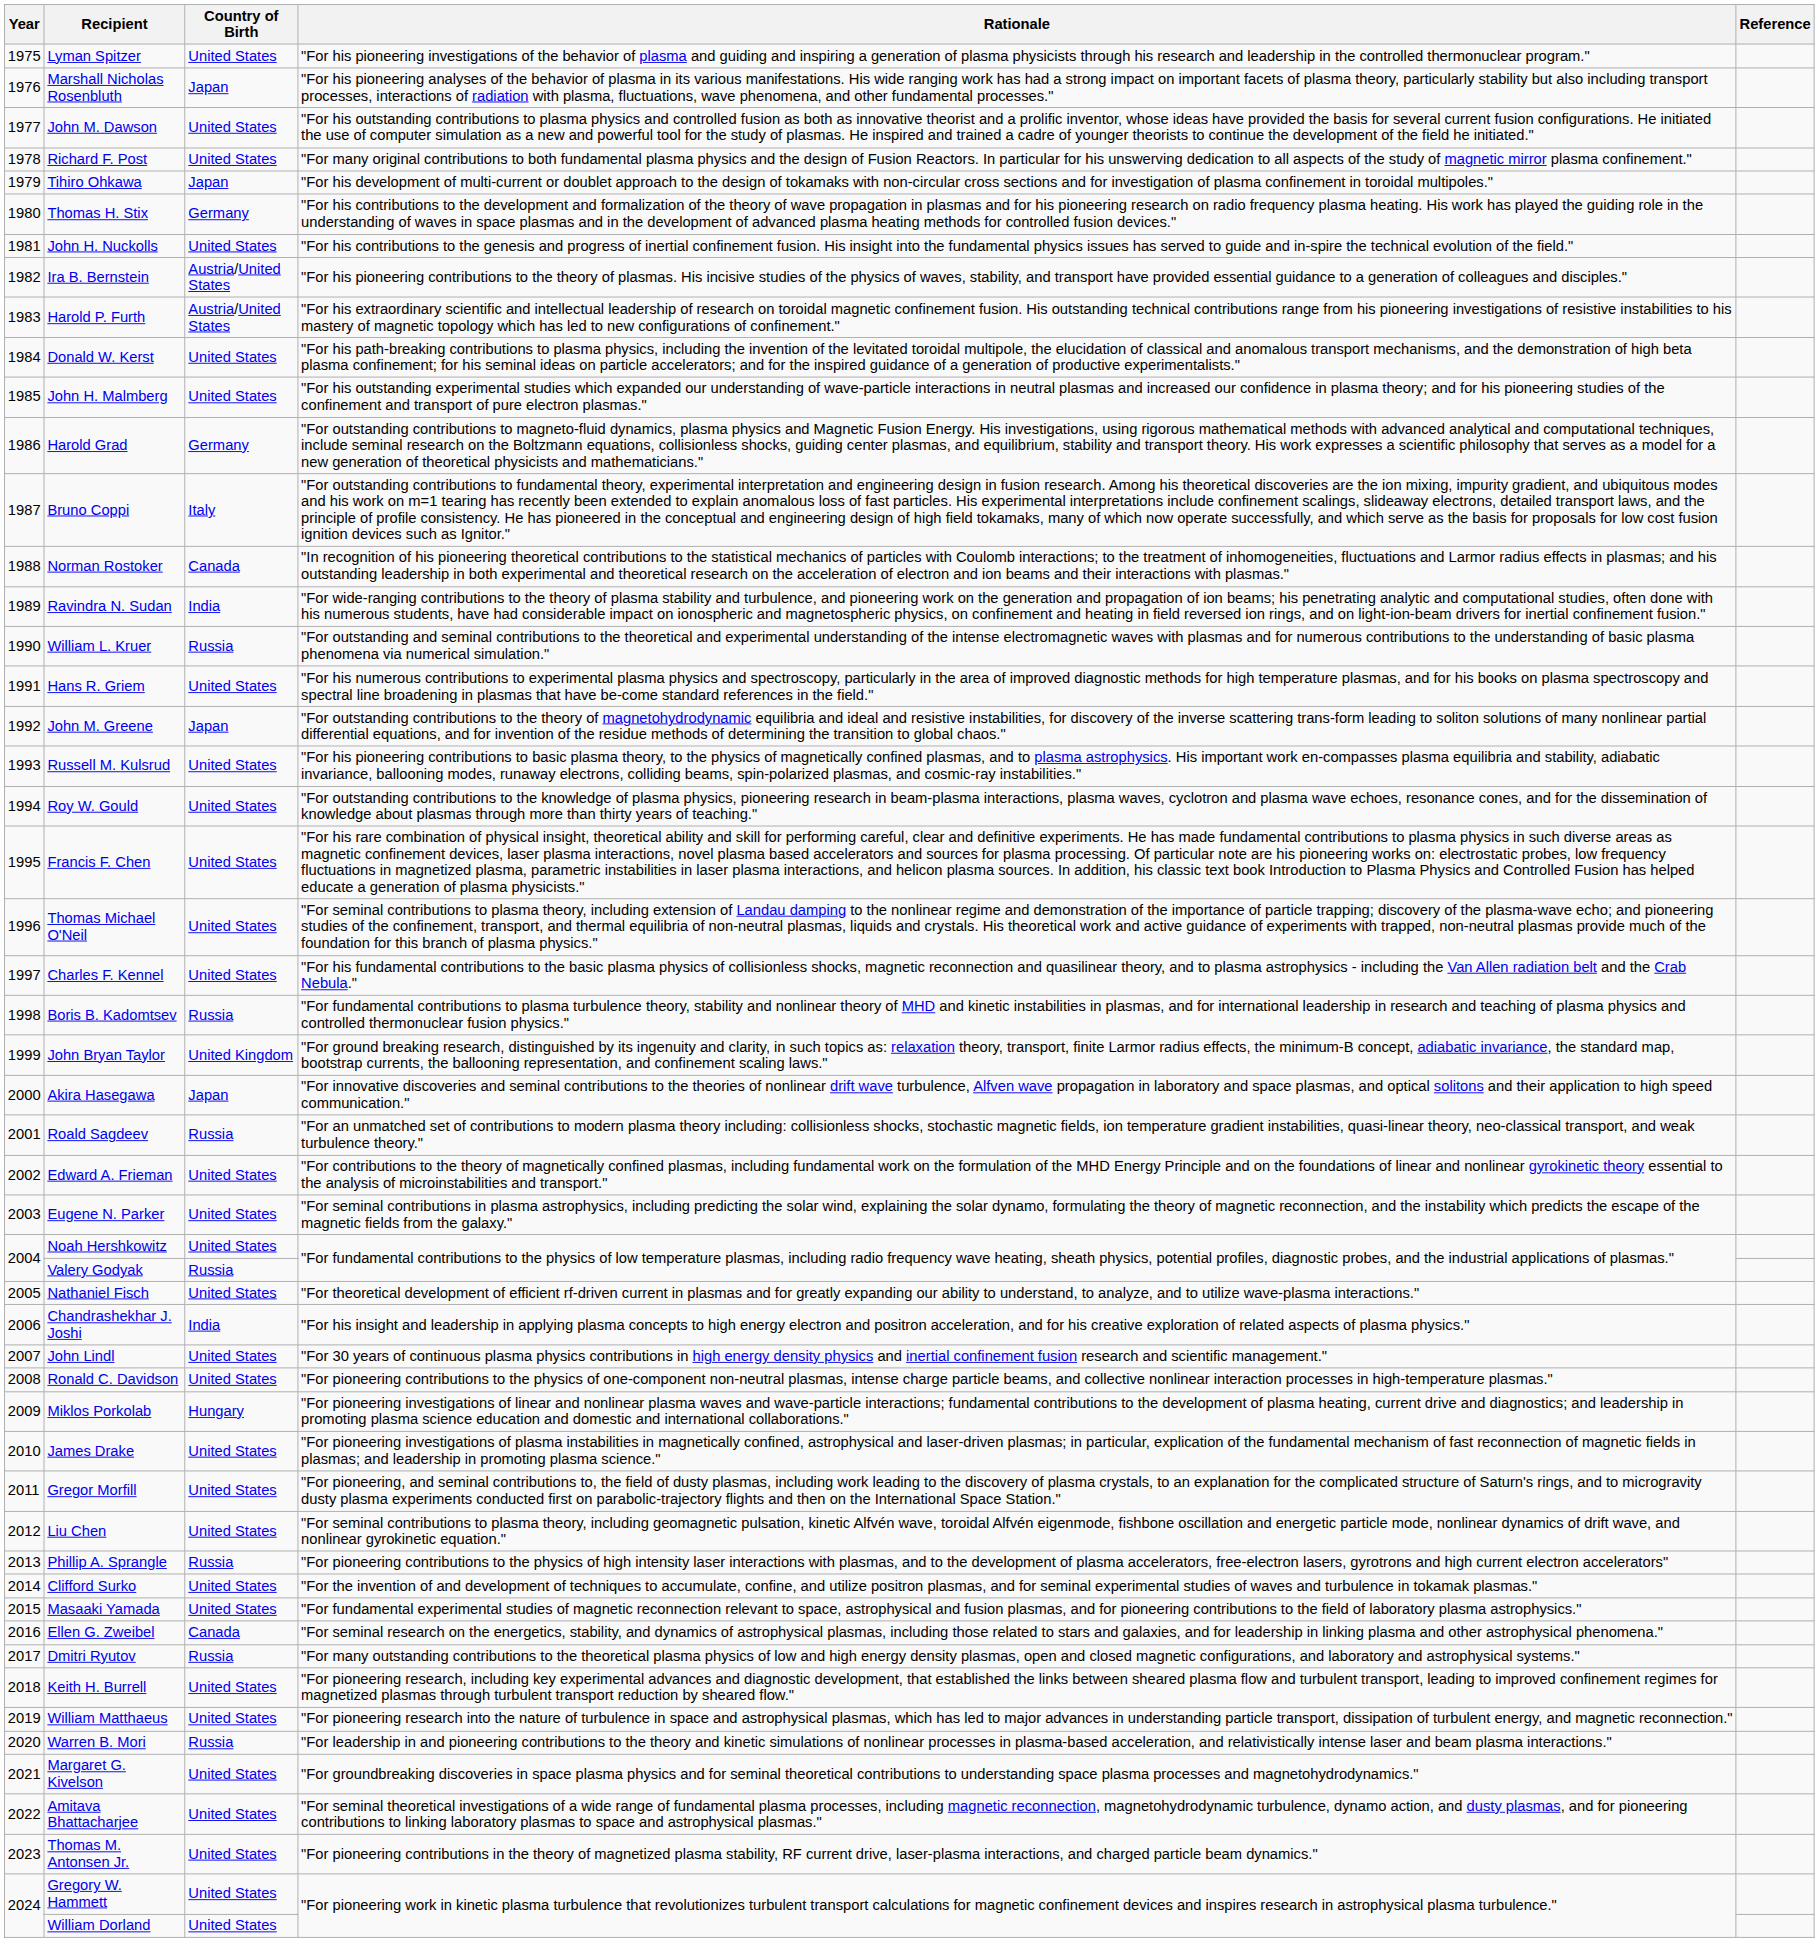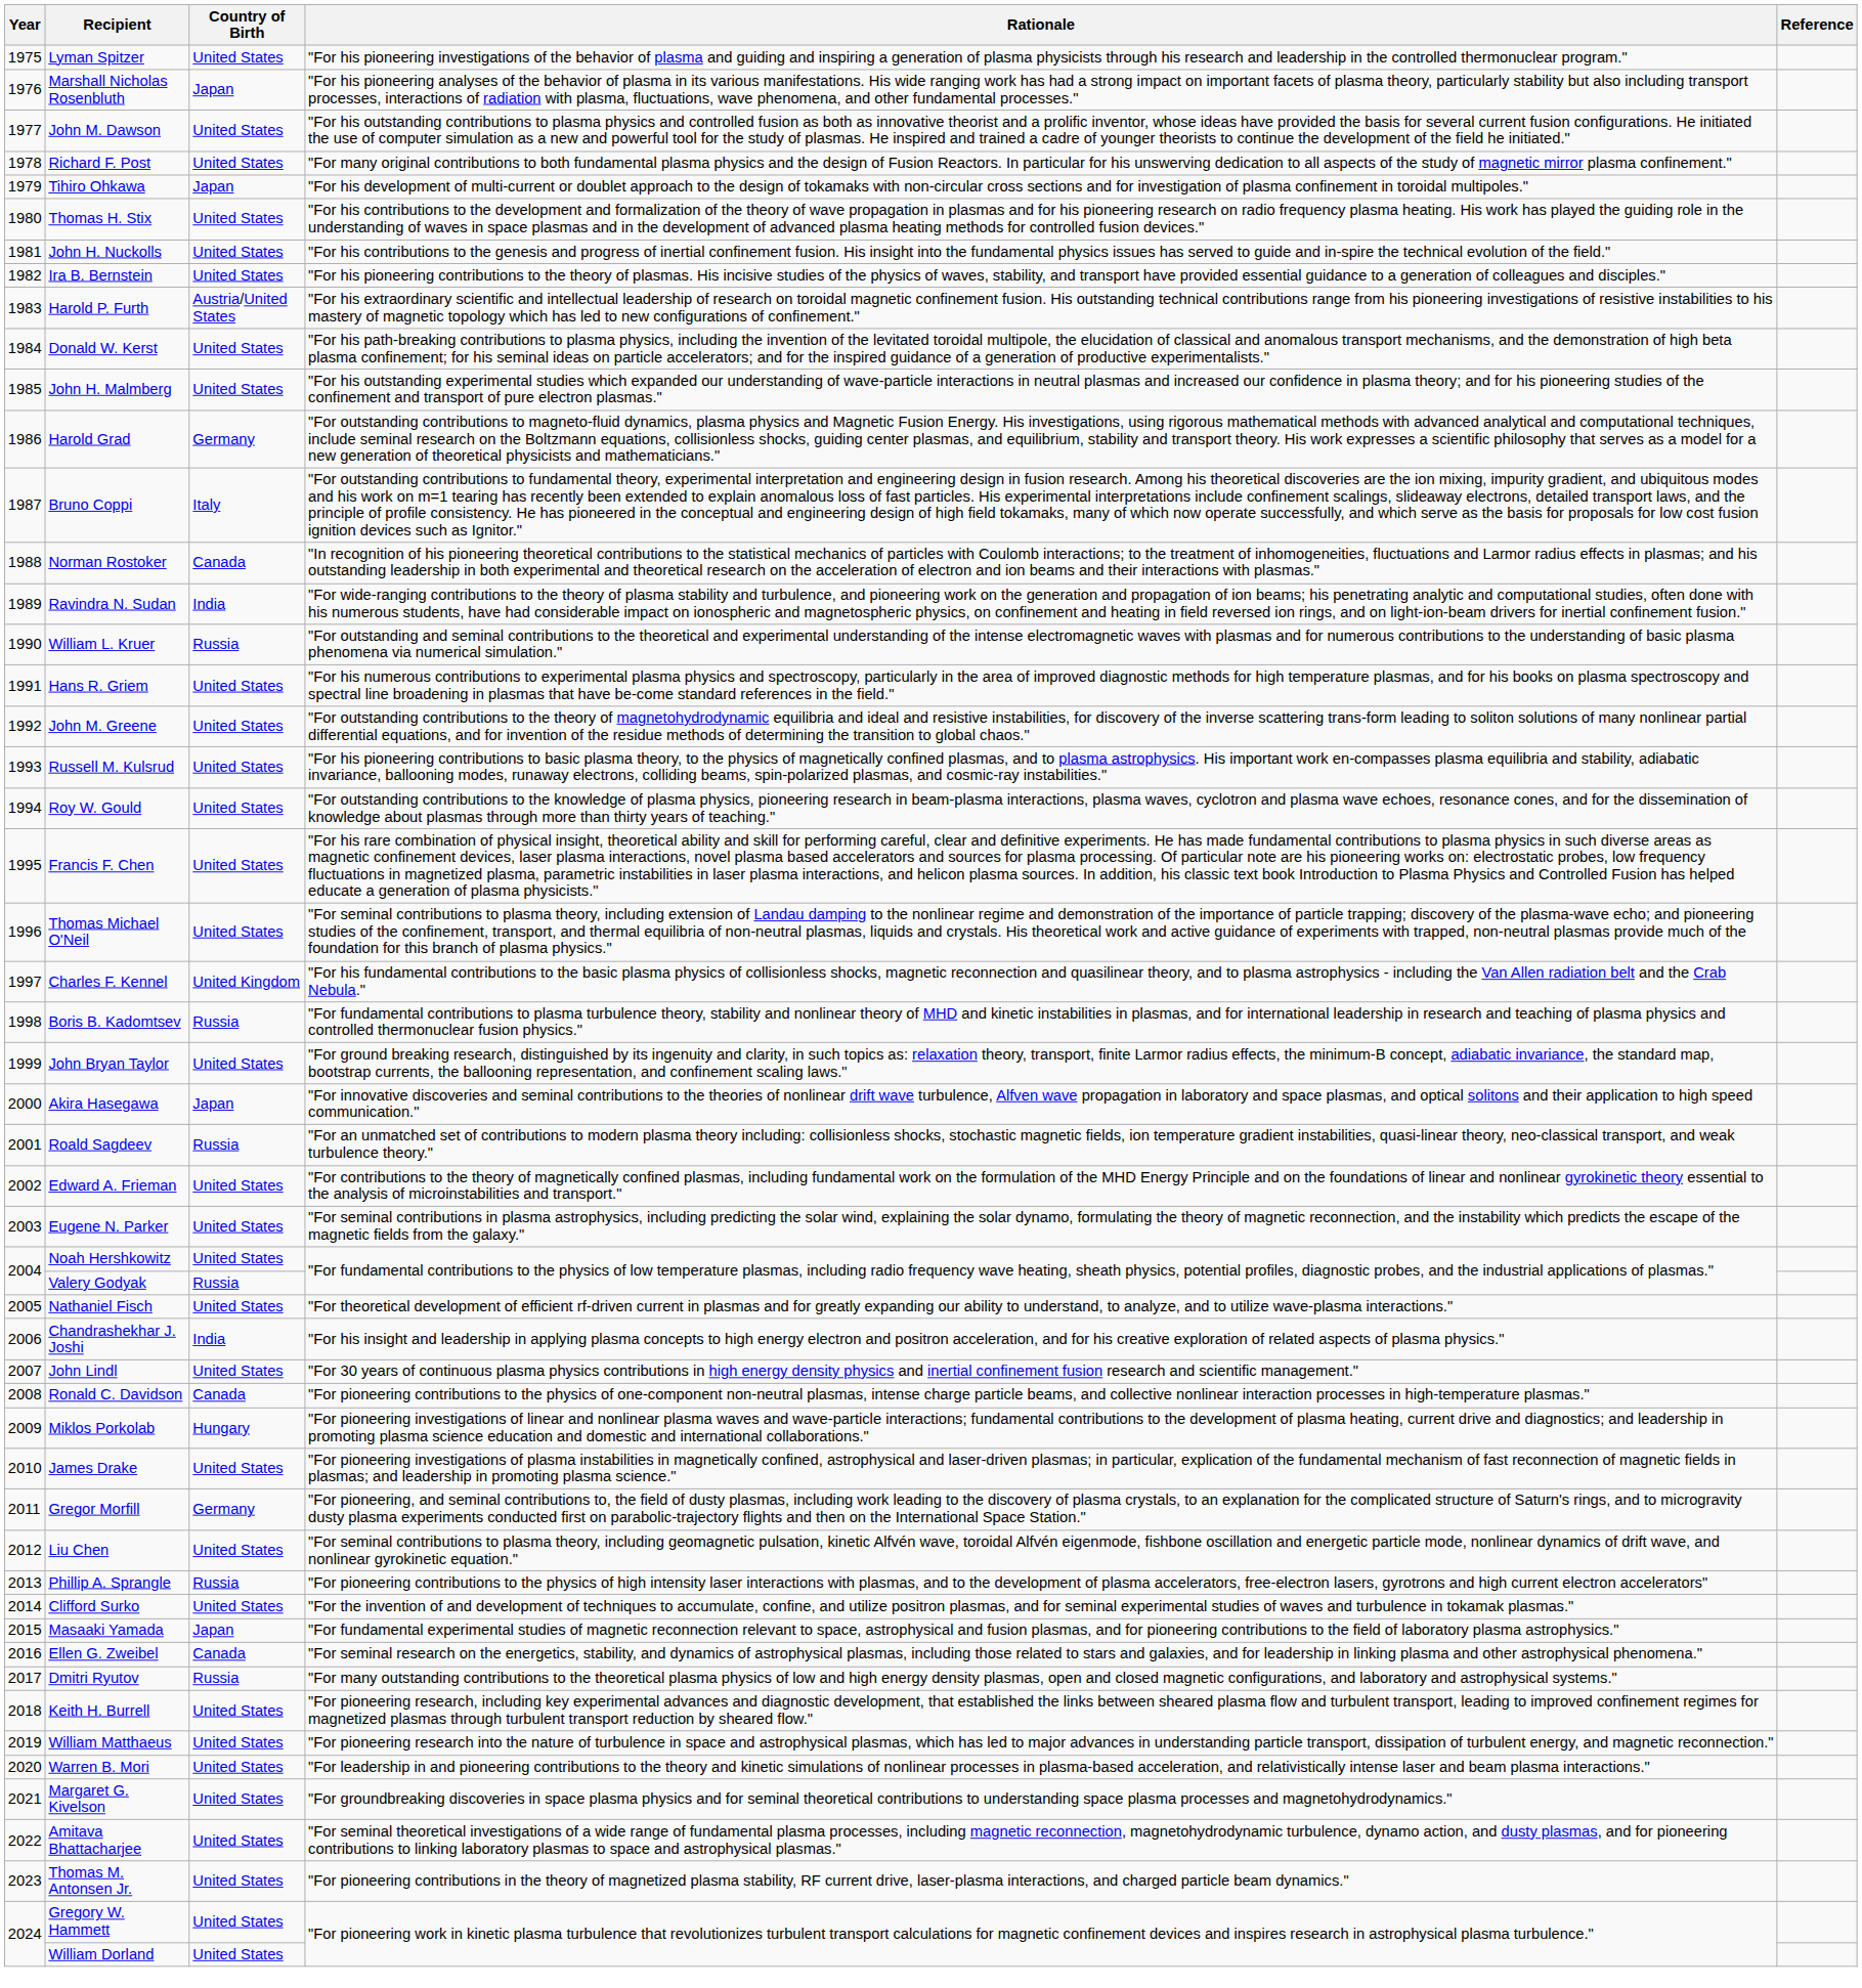Thomas H. Stix | Country of Birth: Germany -> United States
Ira B. Bernstein | Country of Birth: Austria/United States -> United States
John M. Greene | Country of Birth: Japan -> United States
Charles F. Kennel | Country of Birth: United States -> United Kingdom
John Bryan Taylor | Country of Birth: United Kingdom -> United States
Ronald C. Davidson | Country of Birth: United States -> Canada
Gregor Morfill | Country of Birth: United States -> Germany
Masaaki Yamada | Country of Birth: United States -> Japan
Warren B. Mori | Country of Birth: Russia -> United States
